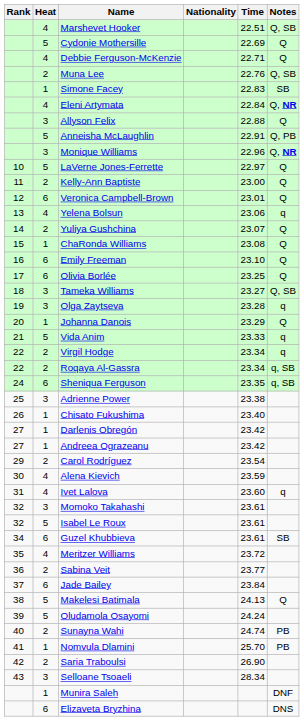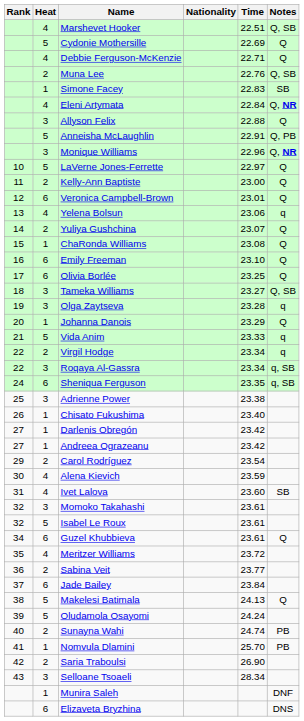Roqaya Al-Gassra | Heat: 2 -> 3
Ivet Lalova | Notes: q -> SB
Guzel Khubbieva | Notes: SB -> Q
